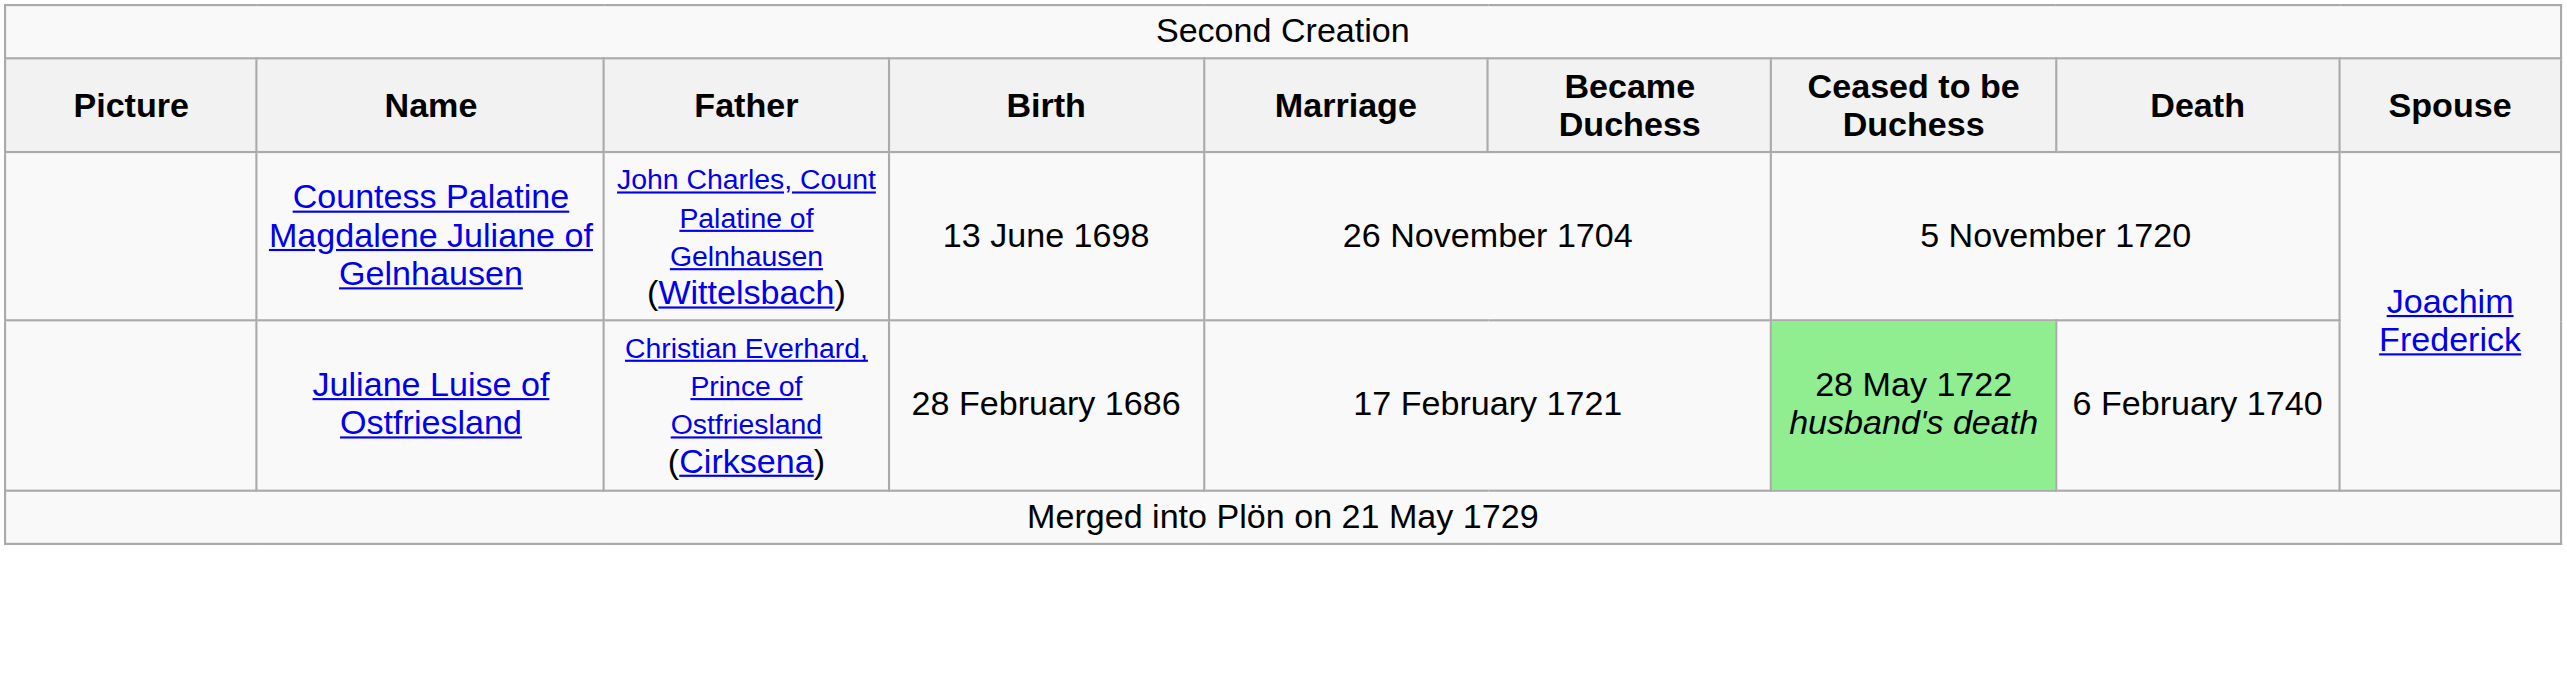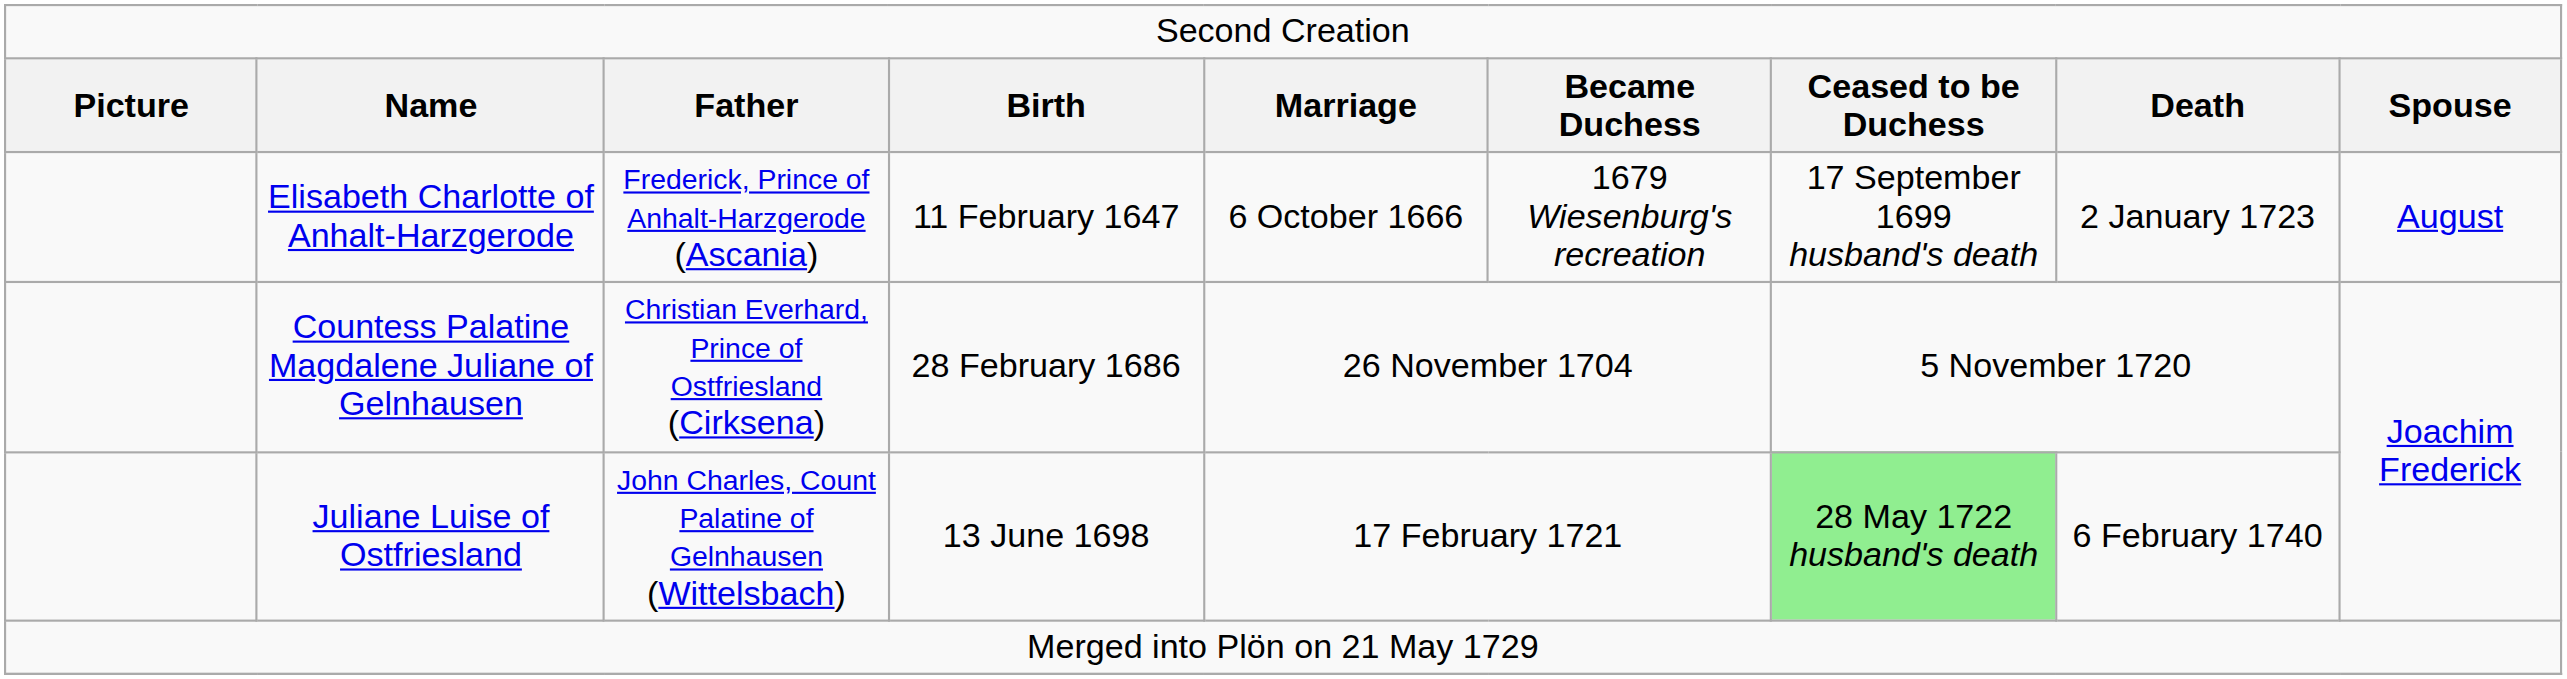+ row: Elisabeth Charlotte of Anhalt-Harzgerode | Frederick, Prince of Anhalt-Harzgerode (Ascania) | 11 February 1647 | 6 October 1666 | 1679 Wiesenburg's recreation | 17 September 1699 husband's death | 2 January 1723 | August
Countess Palatine Magdalene Juliane of Gelnhausen | column 3: John Charles, Count Palatine of Gelnhausen (Wittelsbach) -> Christian Everhard, Prince of Ostfriesland (Cirksena)
Countess Palatine Magdalene Juliane of Gelnhausen | column 4: 13 June 1698 -> 28 February 1686
Juliane Luise of Ostfriesland | column 3: Christian Everhard, Prince of Ostfriesland (Cirksena) -> John Charles, Count Palatine of Gelnhausen (Wittelsbach)
Juliane Luise of Ostfriesland | column 4: 28 February 1686 -> 13 June 1698
